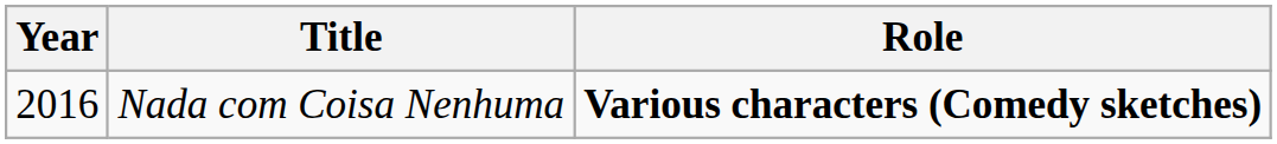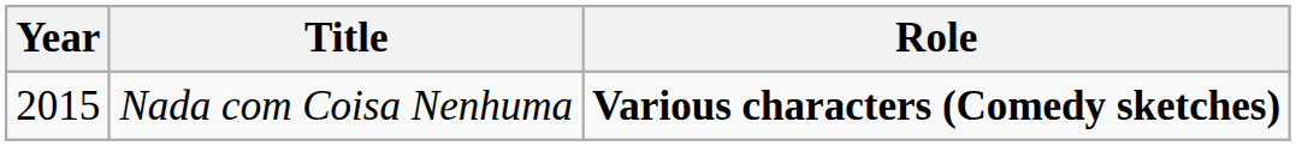Nada com Coisa Nenhuma | Year: 2016 -> 2015
